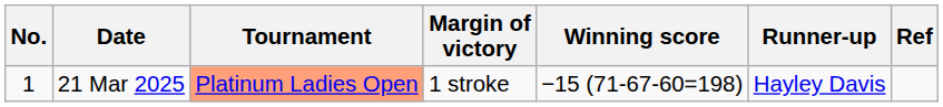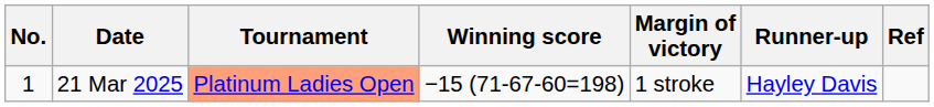columns swapped: Winning score <-> Margin of victory
